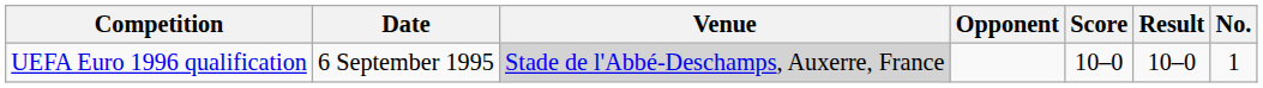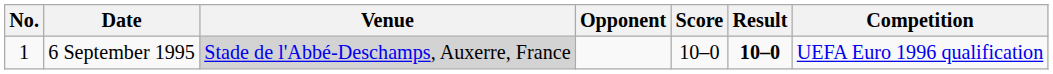columns swapped: No. <-> Competition
6 September 1995 | Result: normal -> bold
